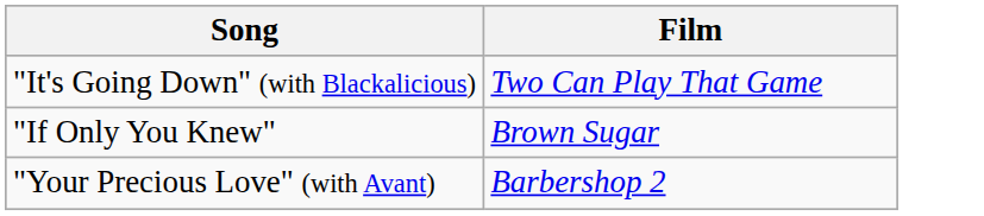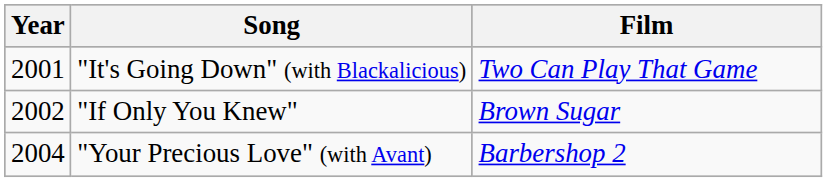+ column: Year | 2001 | 2002 | 2004
